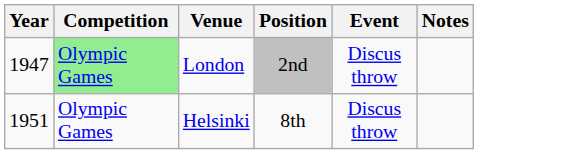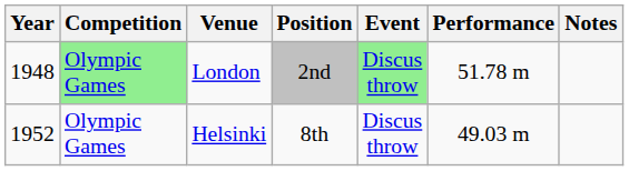+ column: Performance | 51.78 m | 49.03 m
London | Year: 1947 -> 1948
London | Event: no background -> lightgreen background
Helsinki | Year: 1951 -> 1952
